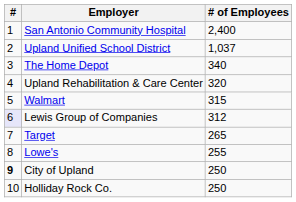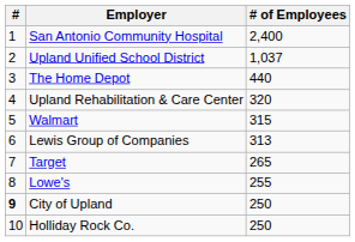The Home Depot | # of Employees: 340 -> 440
Lewis Group of Companies | #: lavender background -> no background
Lewis Group of Companies | # of Employees: 312 -> 313
